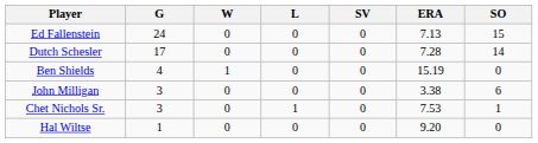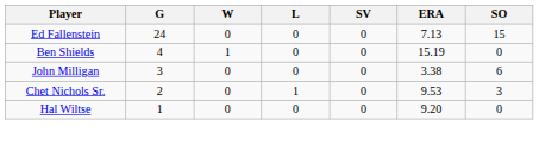- row: Dutch Schesler | 17 | 0 | 0 | 0 | 7.28 | 14
Chet Nichols Sr. | G: 3 -> 2
Chet Nichols Sr. | ERA: 7.53 -> 9.53
Chet Nichols Sr. | SO: 1 -> 3
